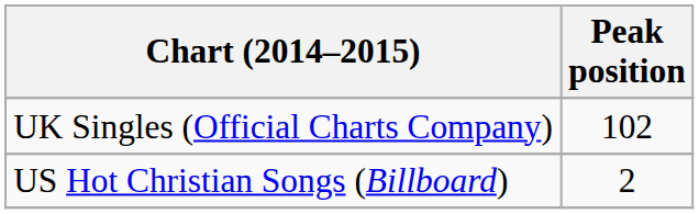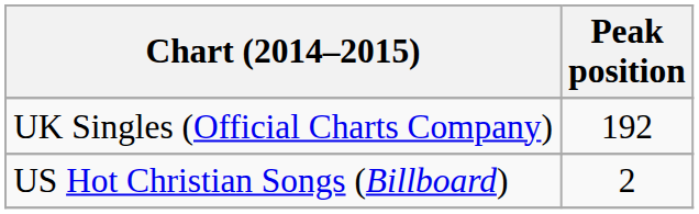UK Singles (Official Charts Company) | Peak position: 102 -> 192
